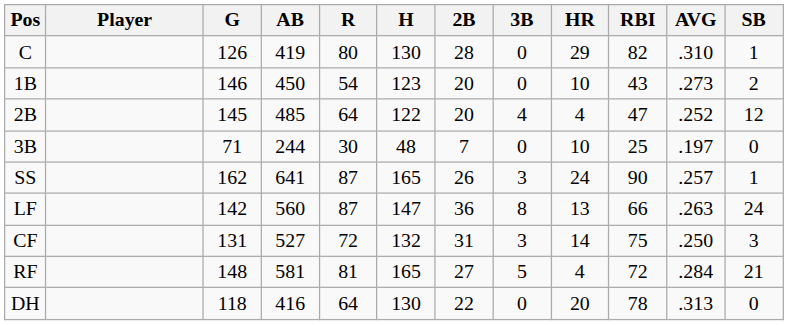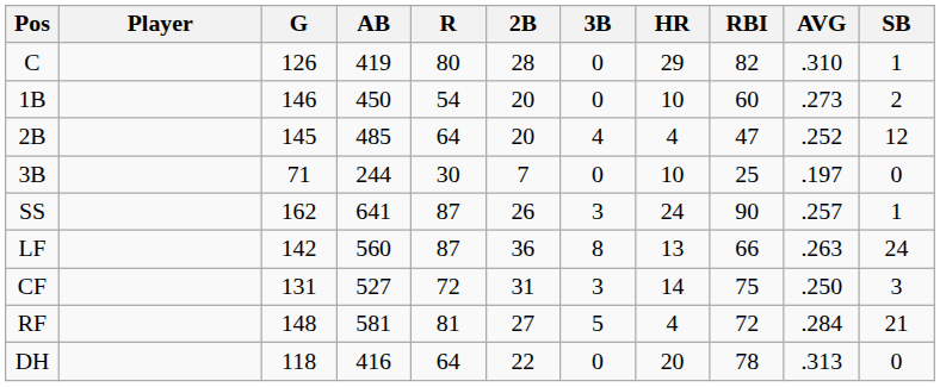- column: H | 130 | 123 | 122 | 48 | 165 | 147 | 132 | 165 | 130
1B | RBI: 43 -> 60
